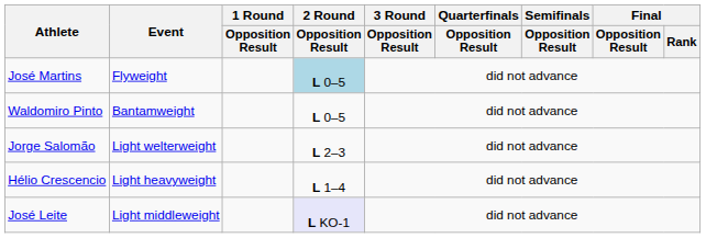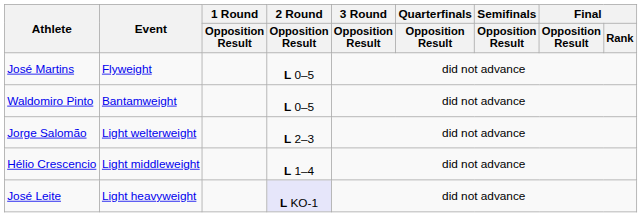José Martins | 2 Round / Opposition Result: lightblue background -> no background
Hélio Crescencio | Event: Light heavyweight -> Light middleweight
José Leite | Event: Light middleweight -> Light heavyweight
